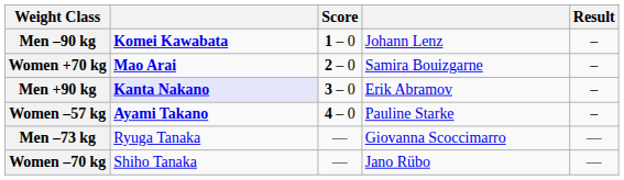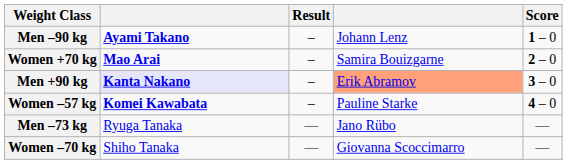columns swapped: Result <-> Score
Men –90 kg | column 2: Komei Kawabata -> Ayami Takano
Men +90 kg | column 4: no background -> lightsalmon background
Women –57 kg | column 2: Ayami Takano -> Komei Kawabata
Men –73 kg | column 4: Giovanna Scoccimarro -> Jano Rübo
Women –70 kg | column 4: Jano Rübo -> Giovanna Scoccimarro
